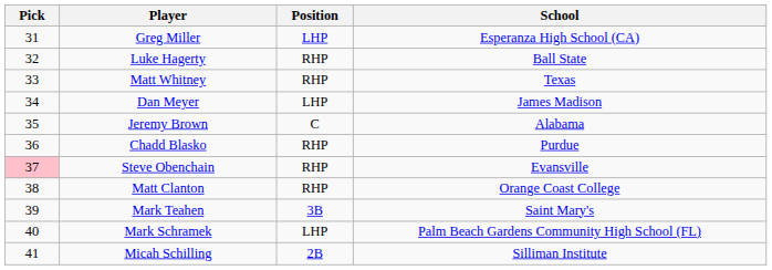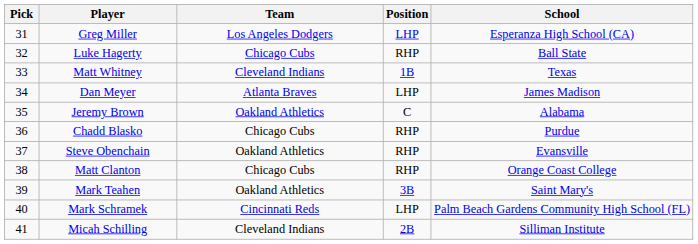+ column: Team | Los Angeles Dodgers | Chicago Cubs | Cleveland Indians | Atlanta Braves | Oakland Athletics | Chicago Cubs | Oakland Athletics | Chicago Cubs | Oakland Athletics | Cincinnati Reds | Cleveland Indians
Matt Whitney | Position: RHP -> 1B
Steve Obenchain | Pick: pink background -> no background
